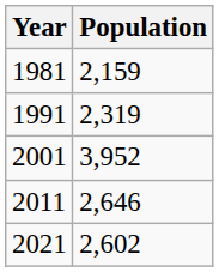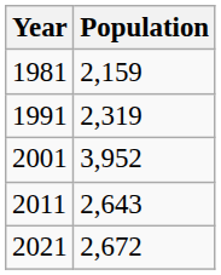2011 | Population: 2,646 -> 2,643
2021 | Population: 2,602 -> 2,672
